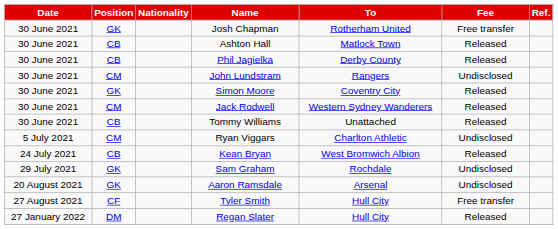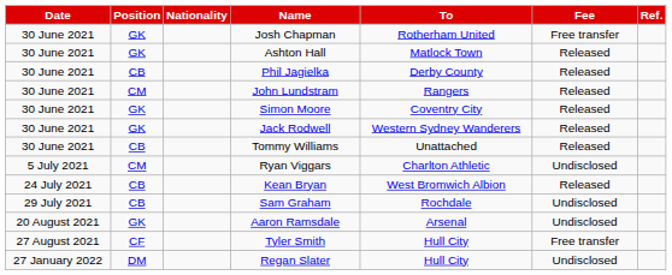Ashton Hall | Position: CB -> GK
John Lundstram | Fee: Undisclosed -> Released
Jack Rodwell | Position: CM -> GK
Sam Graham | Position: GK -> CB
Regan Slater | Fee: Released -> Undisclosed
